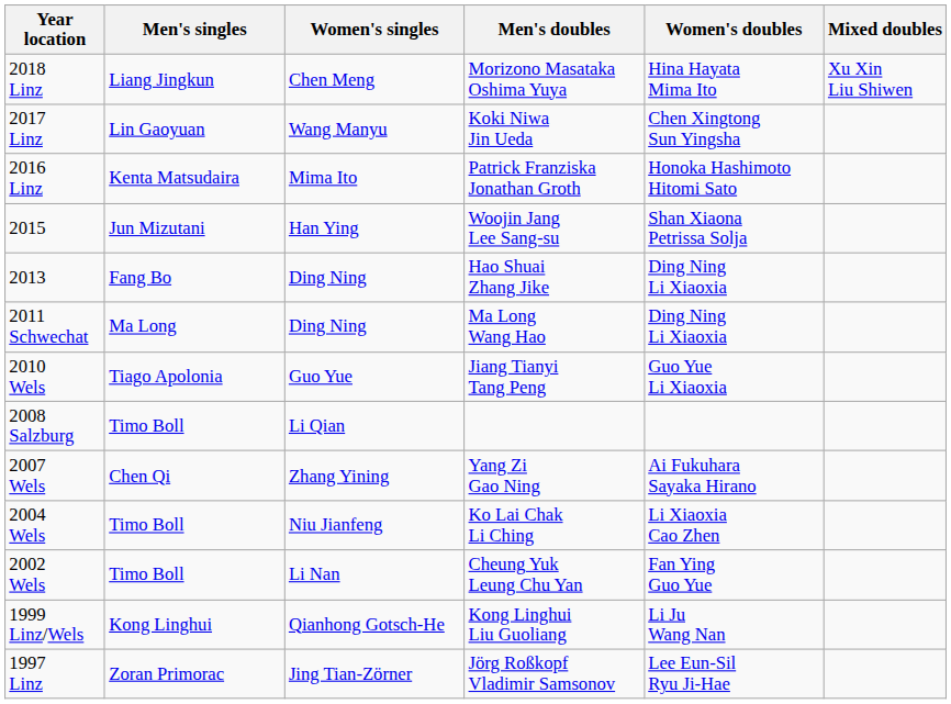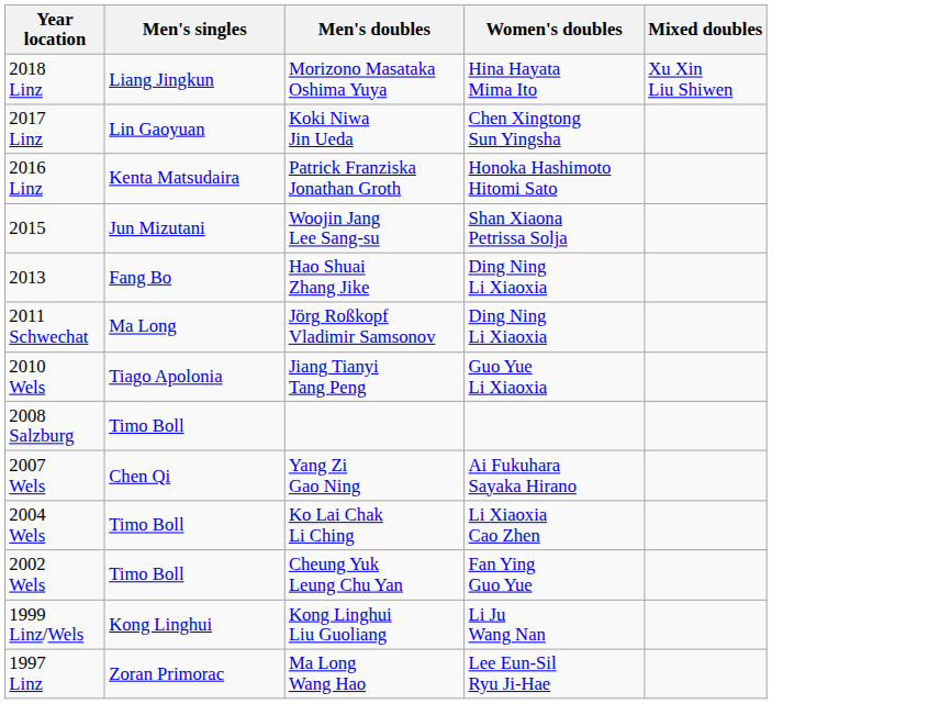- column: Women's singles | Chen Meng | Wang Manyu | Mima Ito | Han Ying | Ding Ning | Ding Ning | Guo Yue | Li Qian | Zhang Yining | Niu Jianfeng | Li Nan | Qianhong Gotsch-He | Jing Tian-Zörner
2011 Schwechat | Men's doubles: Ma Long Wang Hao -> Jörg Roßkopf Vladimir Samsonov
1997 Linz | Men's doubles: Jörg Roßkopf Vladimir Samsonov -> Ma Long Wang Hao
